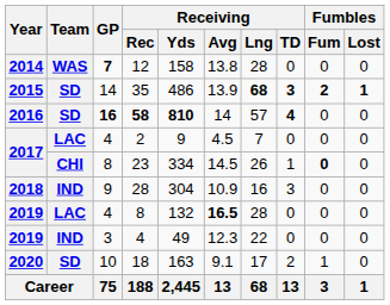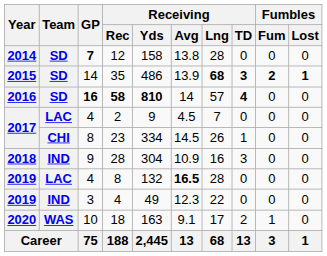12 | Team: WAS -> SD
23 | Fumbles / Fum: bold -> normal
18 | Team: SD -> WAS
